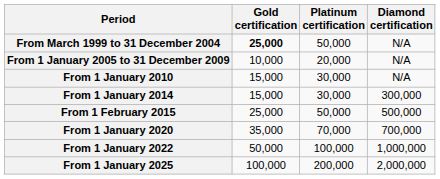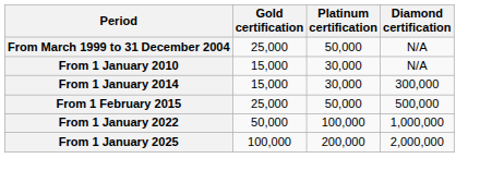From March 1999 to 31 December 2004 | Gold certification: bold -> normal
- row: From 1 January 2005 to 31 December 2009 | 10,000 | 20,000 | N/A
- row: From 1 January 2020 | 35,000 | 70,000 | 700,000
